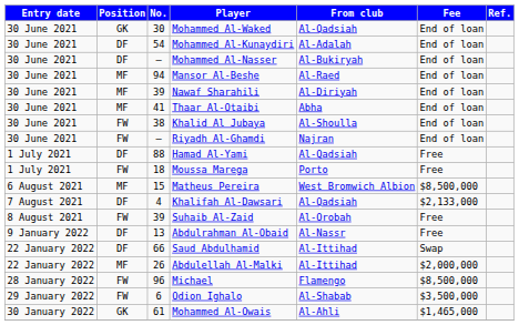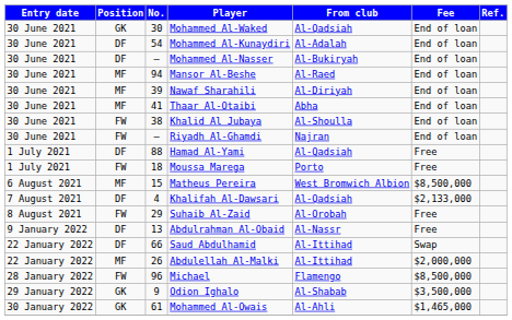Suhaib Al-Zaid | No.: 39 -> 29
Odion Ighalo | Position: FW -> GK
Odion Ighalo | No.: 6 -> 9
